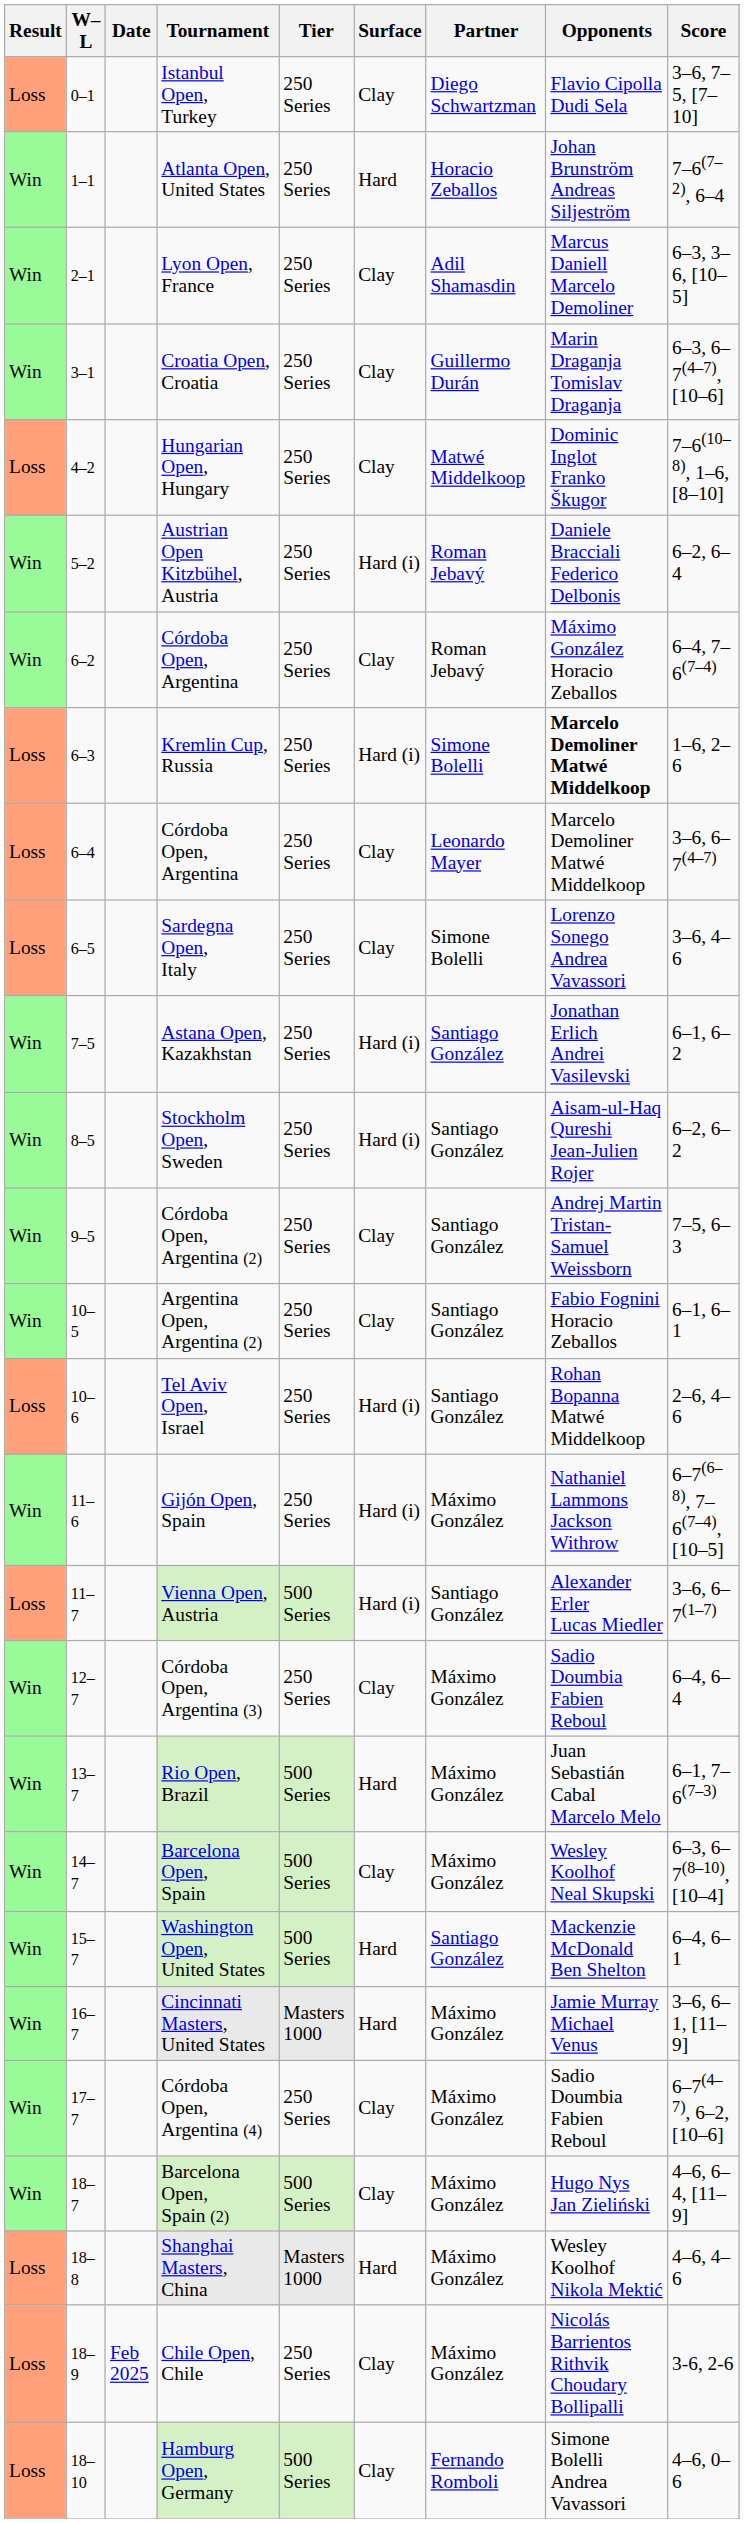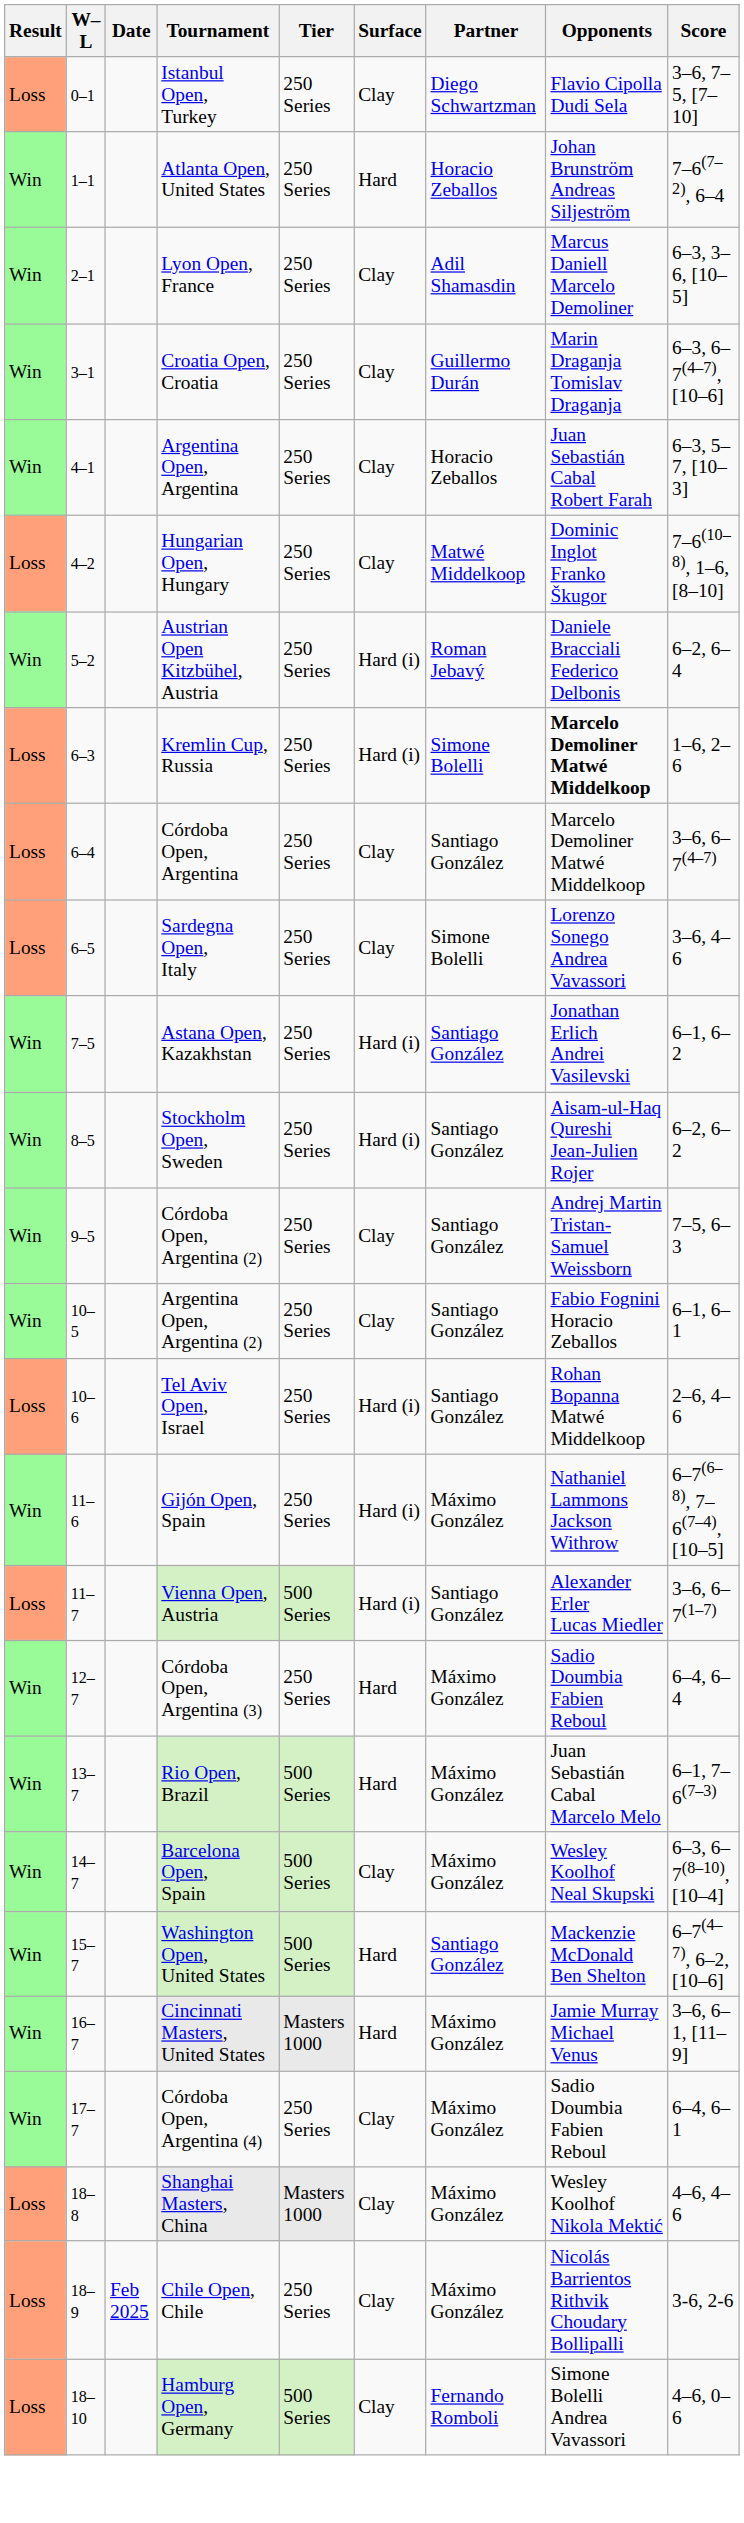+ row: Win | 4–1 | Argentina Open, Argentina | 250 Series | Clay | Horacio Zeballos | Juan Sebastián Cabal Robert Farah | 6–3, 5–7, [10–3]
- row: Win | 6–2 | Córdoba Open, Argentina | 250 Series | Clay | Roman Jebavý | Máximo González Horacio Zeballos | 6–4, 7–6(7–4)
6–4 / Córdoba Open, Argentina | Partner: Leonardo Mayer -> Santiago González
Córdoba Open, Argentina (3) | Surface: Clay -> Hard
Washington Open, United States | Score: 6–4, 6–1 -> 6–7(4–7), 6–2, [10–6]
Córdoba Open, Argentina (4) | Score: 6–7(4–7), 6–2, [10–6] -> 6–4, 6–1
- row: Win | 18–7 | Barcelona Open, Spain (2) | 500 Series | Clay | Máximo González | Hugo Nys Jan Zieliński | 4–6, 6–4, [11–9]
Shanghai Masters, China | Surface: Hard -> Clay
